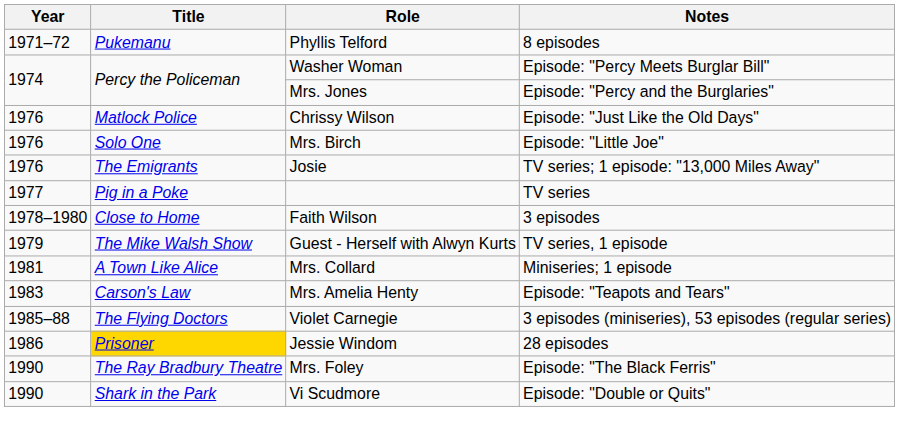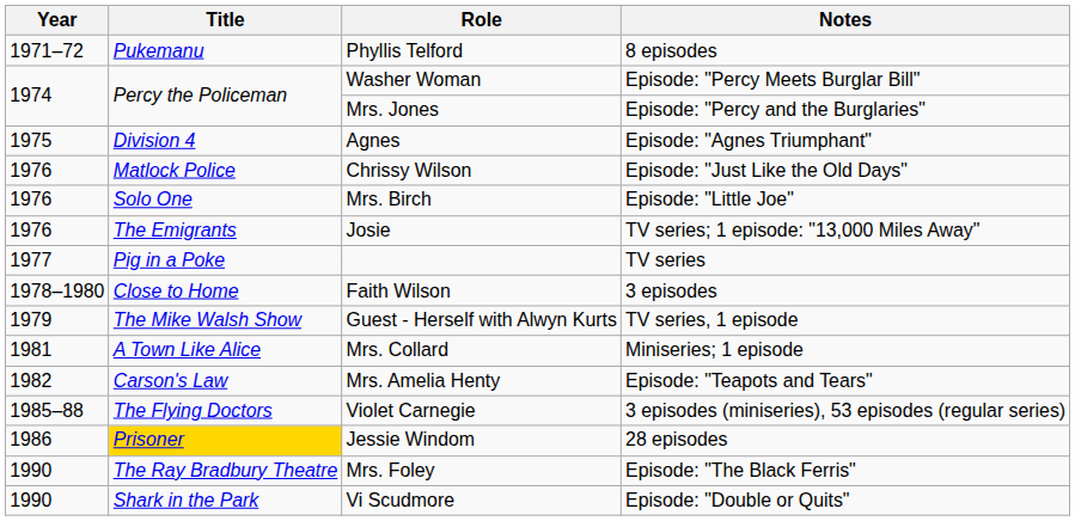+ row: 1975 | Division 4 | Agnes | Episode: "Agnes Triumphant"
Mrs. Amelia Henty | Year: 1983 -> 1982
